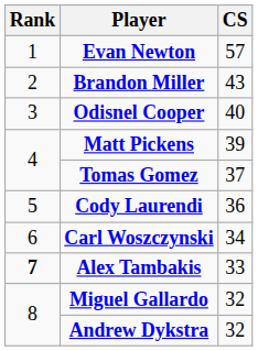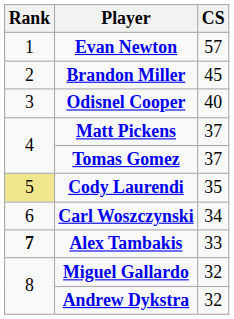Brandon Miller | CS: 43 -> 45
Matt Pickens | CS: 39 -> 37
Cody Laurendi | Rank: no background -> khaki background
Cody Laurendi | CS: 36 -> 35
